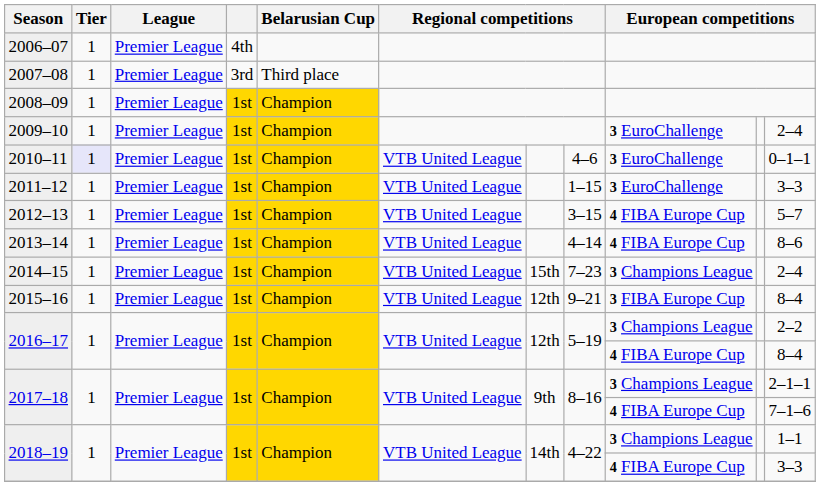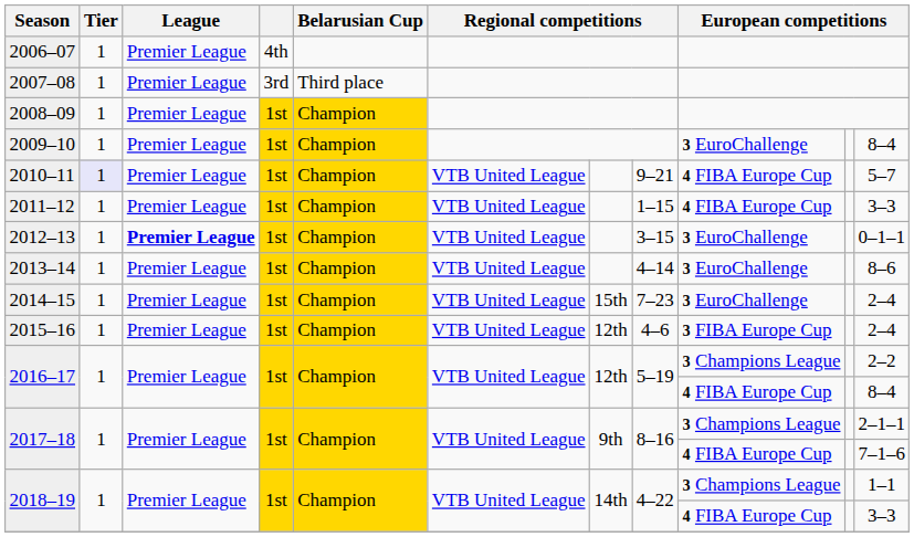2009–10 | column 11: 2–4 -> 8–4
2010–11 | column 8: 4–6 -> 9–21
2010–11 | column 9: 3 EuroChallenge -> 4 FIBA Europe Cup
2010–11 | column 11: 0–1–1 -> 5–7
2011–12 | column 9: 3 EuroChallenge -> 4 FIBA Europe Cup
2012–13 | League: normal -> bold
2012–13 | column 9: 4 FIBA Europe Cup -> 3 EuroChallenge
2012–13 | column 11: 5–7 -> 0–1–1
2013–14 | column 9: 4 FIBA Europe Cup -> 3 EuroChallenge
2014–15 | column 9: 3 Champions League -> 3 EuroChallenge
2015–16 | column 8: 9–21 -> 4–6
2015–16 | column 11: 8–4 -> 2–4
